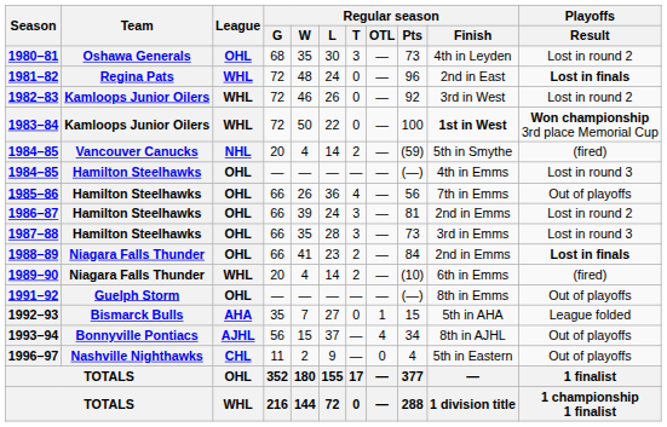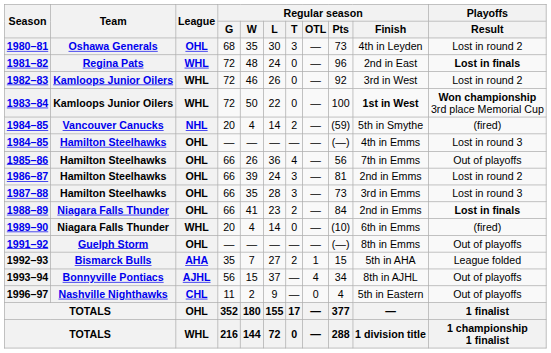1989–90 | Regular season / T: 2 -> 0
1992–93 | Regular season / T: 0 -> 2
